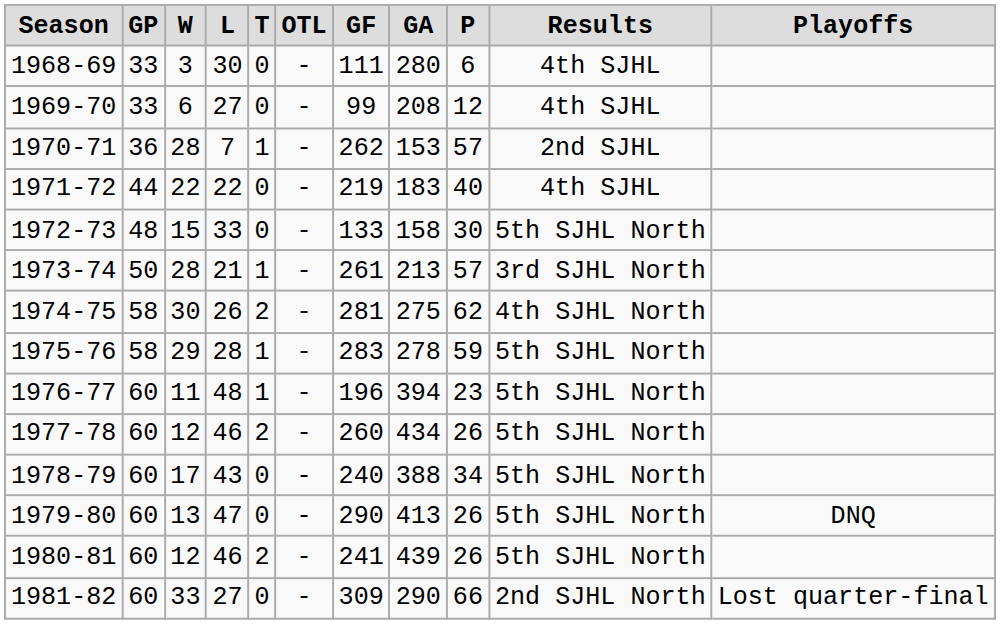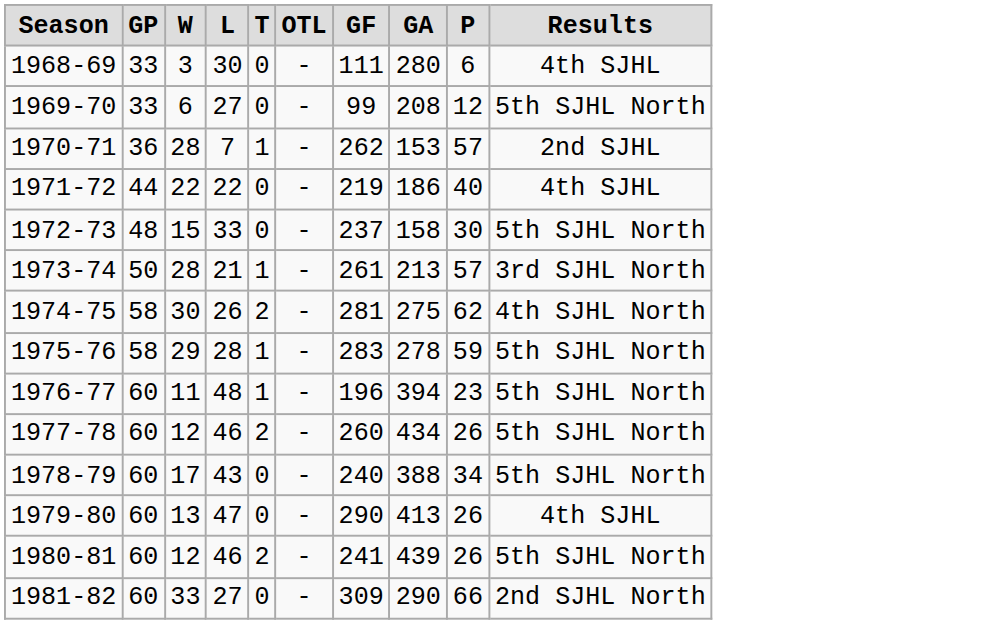- column: Playoffs | DNQ | Lost quarter-final
1969-70 | Results: 4th SJHL -> 5th SJHL North
1971-72 | GA: 183 -> 186
1972-73 | GF: 133 -> 237
1979-80 | Results: 5th SJHL North -> 4th SJHL
